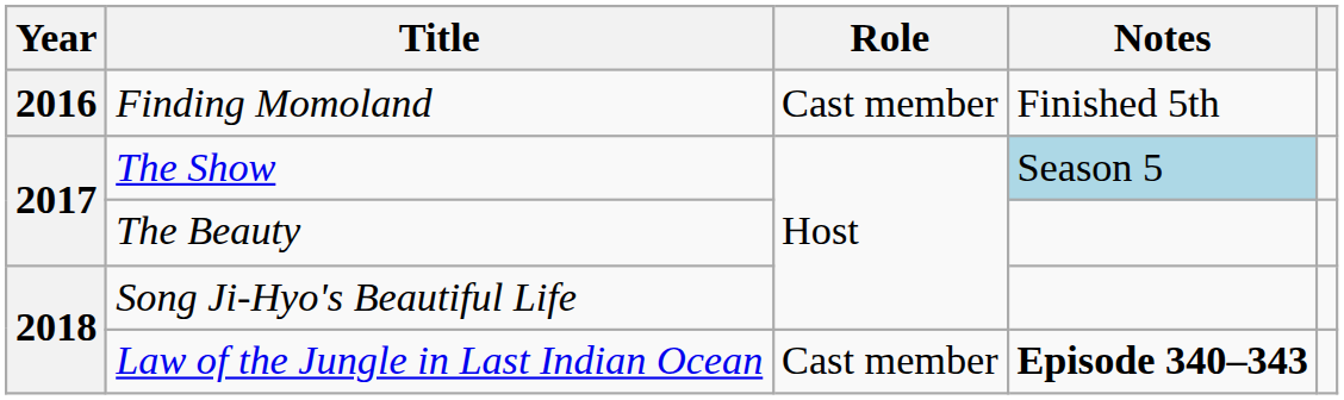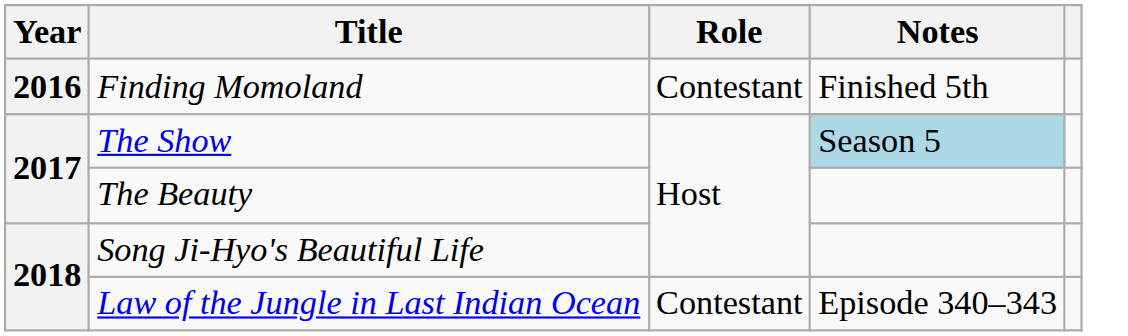Finding Momoland | Role: Cast member -> Contestant
Law of the Jungle in Last Indian Ocean | Role: Cast member -> Contestant
Law of the Jungle in Last Indian Ocean | Notes: bold -> normal
